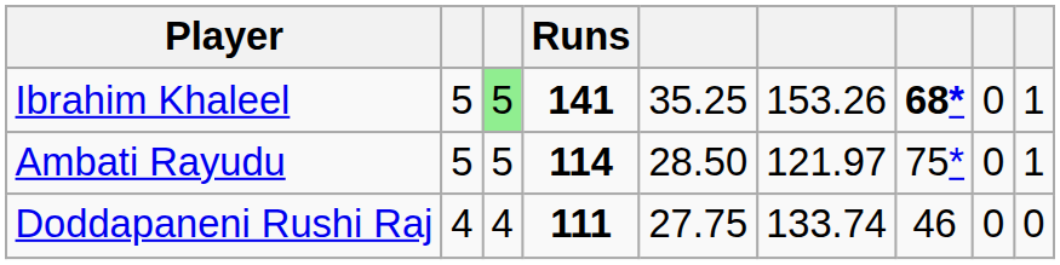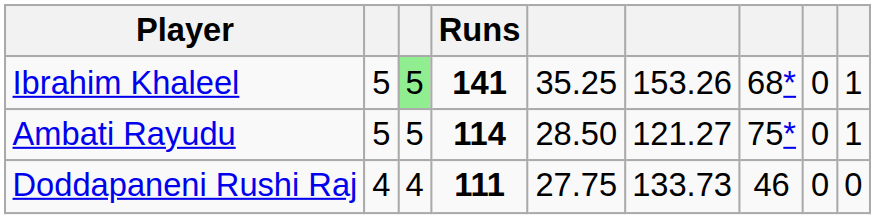Ibrahim Khaleel | column 7: bold -> normal
Ambati Rayudu | column 6: 121.97 -> 121.27
Doddapaneni Rushi Raj | column 6: 133.74 -> 133.73
